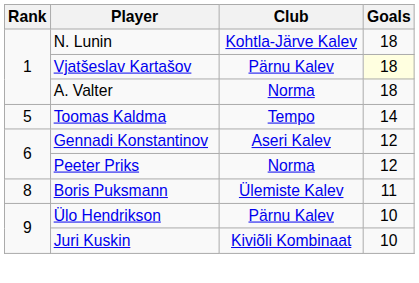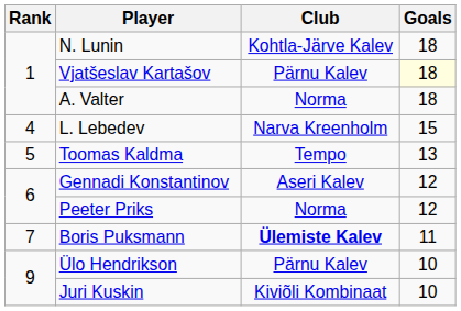+ row: 4 | L. Lebedev | Narva Kreenholm | 15
Toomas Kaldma | Goals: 14 -> 13
Boris Puksmann | Rank: 8 -> 7
Boris Puksmann | Club: normal -> bold
